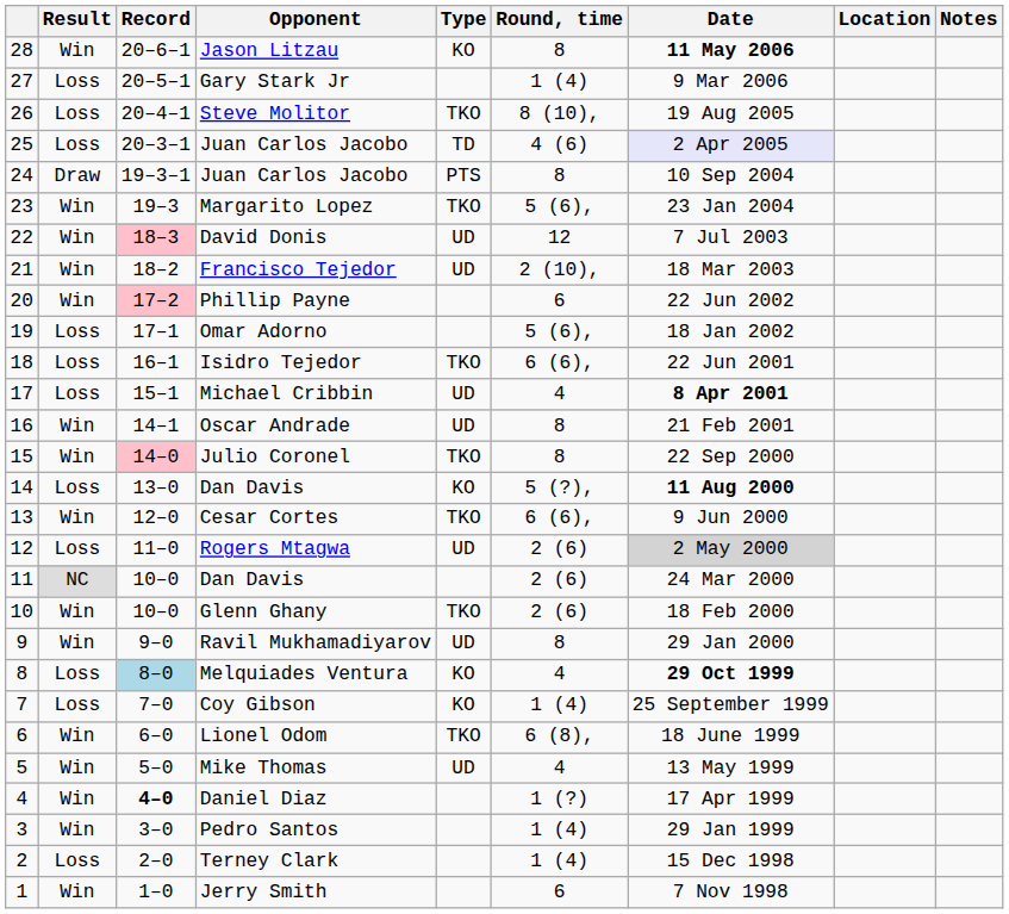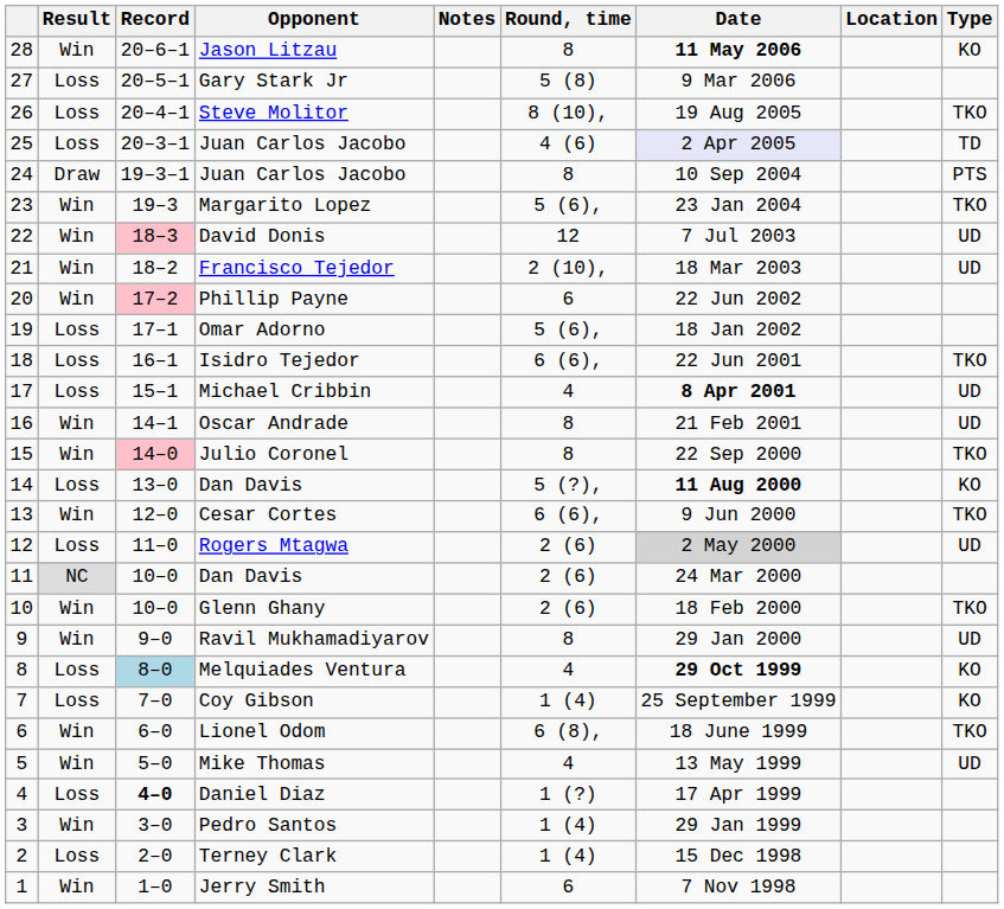columns swapped: Type <-> Notes
Gary Stark Jr | Round, time: 1 (4) -> 5 (8)
Daniel Diaz | Result: Win -> Loss
